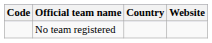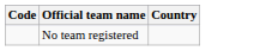- column: Website
